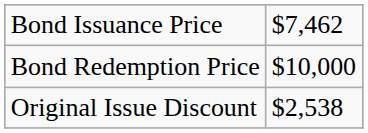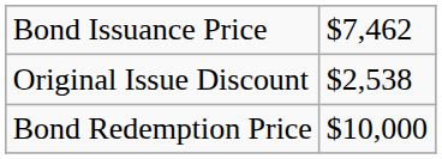rows swapped: Bond Redemption Price <-> Original Issue Discount
